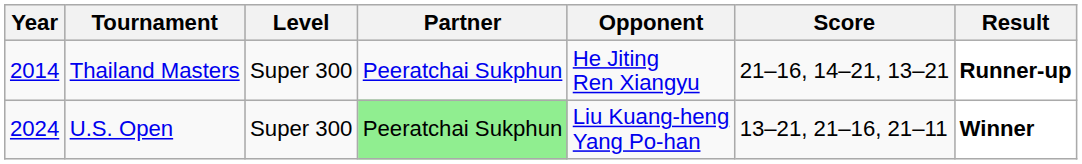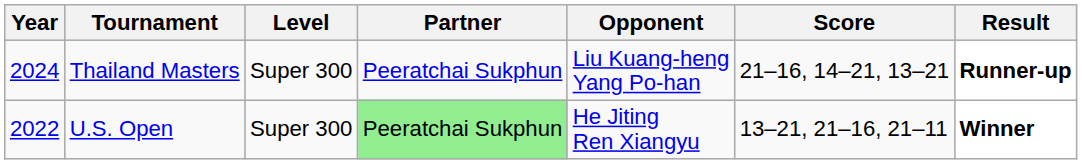Thailand Masters | Year: 2014 -> 2024
Thailand Masters | Opponent: He Jiting Ren Xiangyu -> Liu Kuang-heng Yang Po-han
U.S. Open | Year: 2024 -> 2022
U.S. Open | Opponent: Liu Kuang-heng Yang Po-han -> He Jiting Ren Xiangyu
